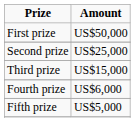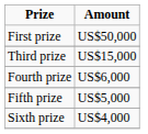- row: Second prize | US$25,000
+ row: Sixth prize | US$4,000
